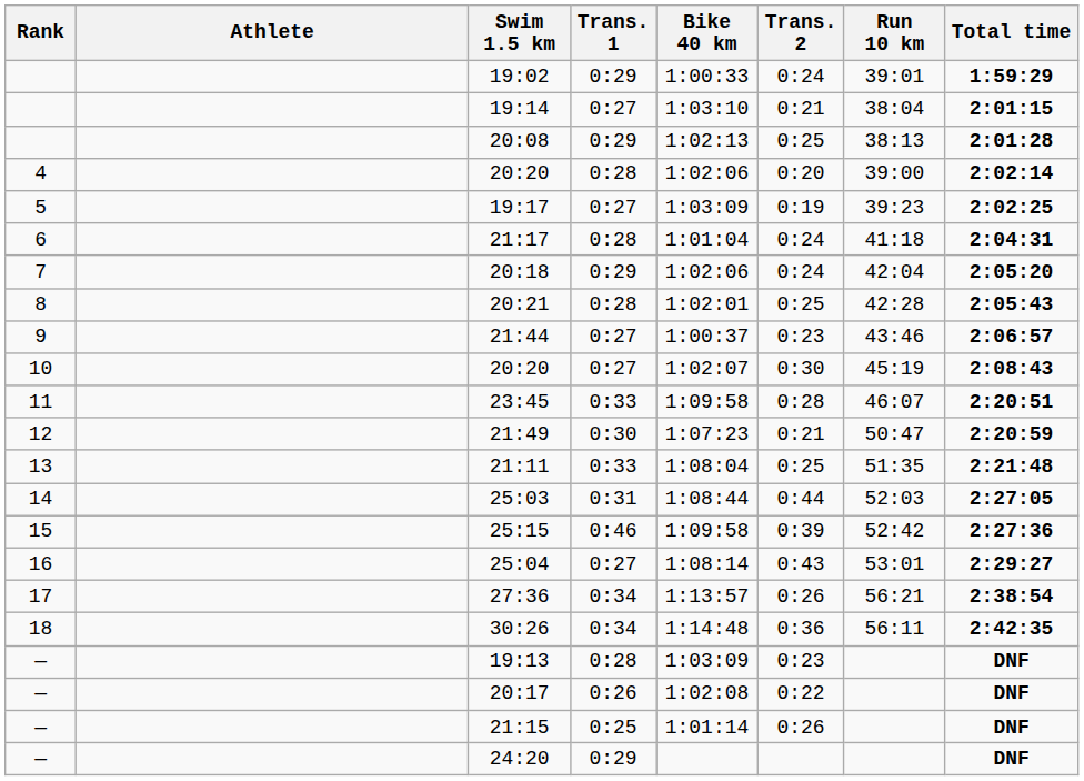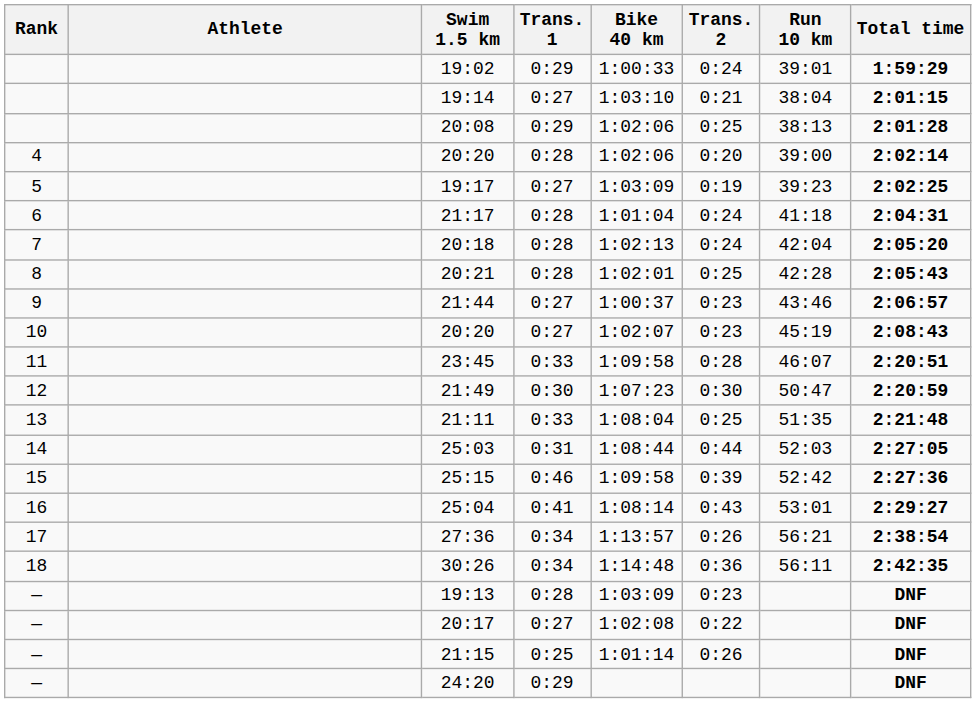20:08 | Bike 40 km: 1:02:13 -> 1:02:06
20:18 | Trans. 1: 0:29 -> 0:28
20:18 | Bike 40 km: 1:02:06 -> 1:02:13
10 / 20:20 | Trans. 2: 0:30 -> 0:23
21:49 | Trans. 2: 0:21 -> 0:30
25:04 | Trans. 1: 0:27 -> 0:41
20:17 | Trans. 1: 0:26 -> 0:27
